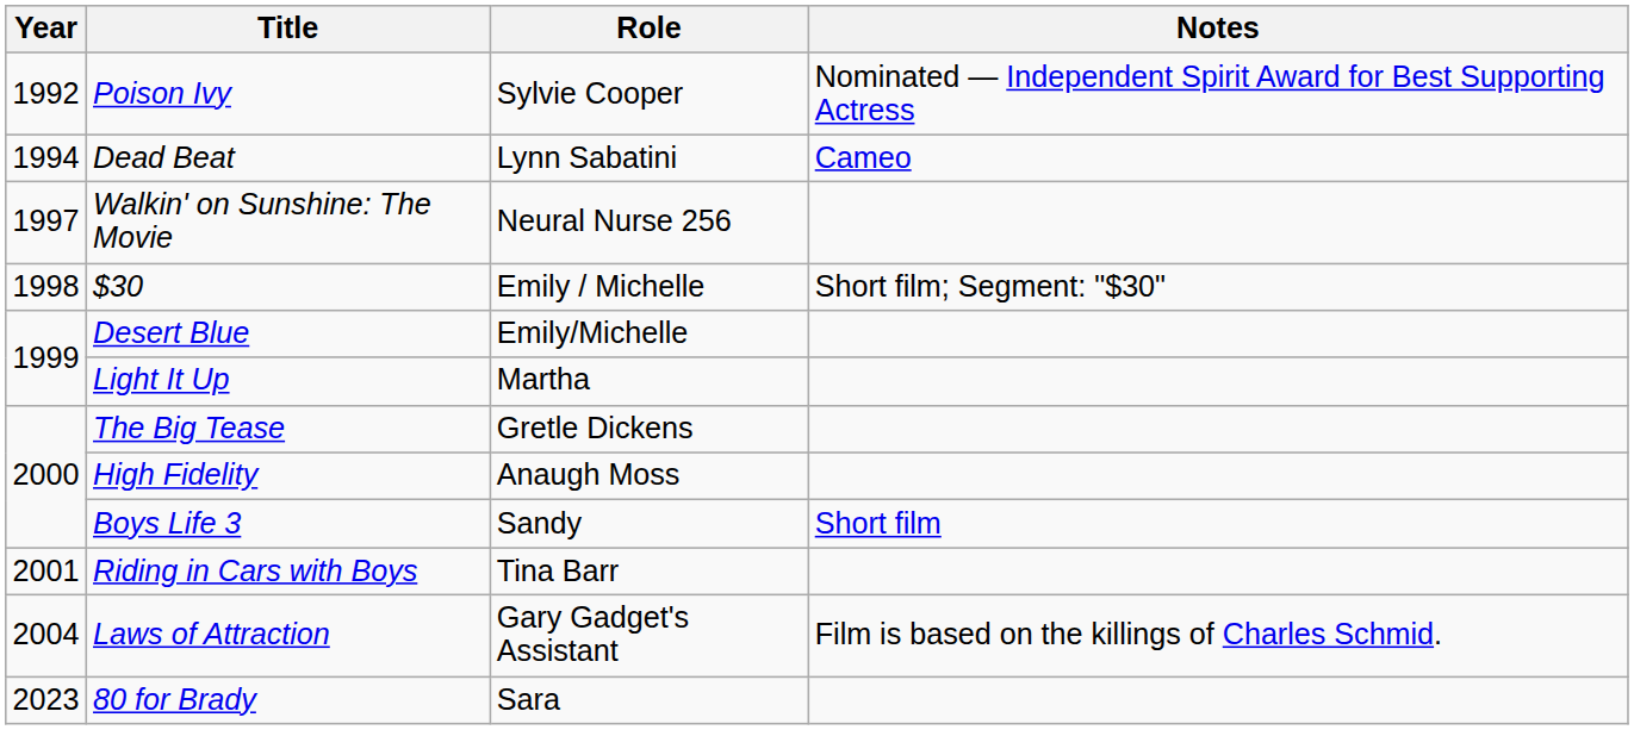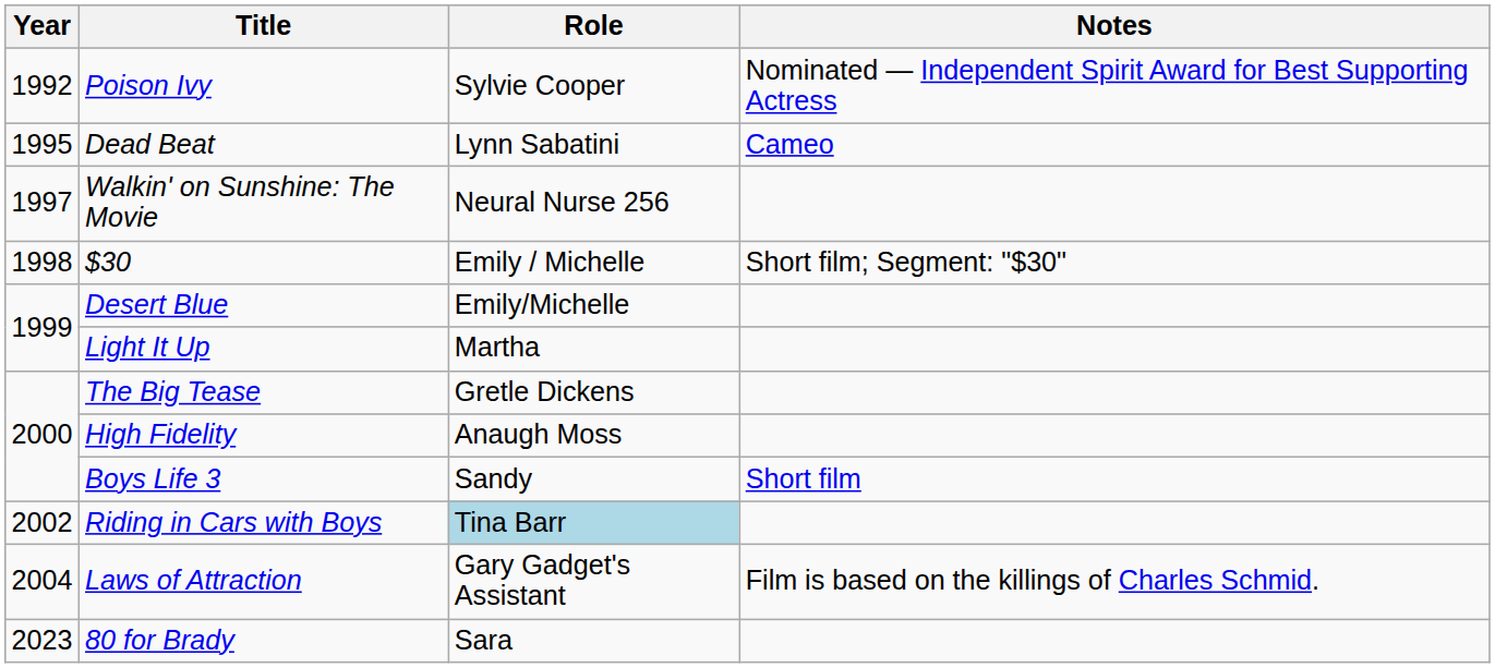Dead Beat | Year: 1994 -> 1995
Riding in Cars with Boys | Year: 2001 -> 2002
Riding in Cars with Boys | Role: no background -> lightblue background
